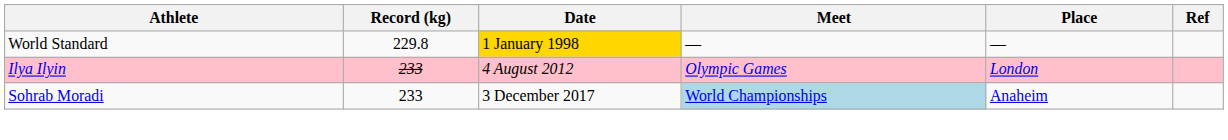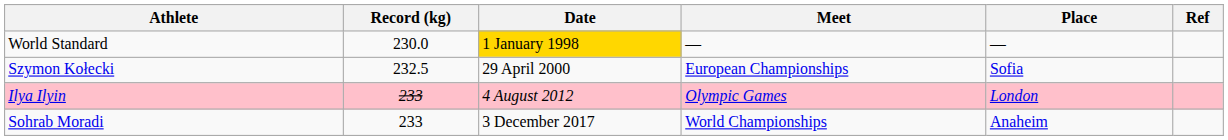World Standard | Record (kg): 229.8 -> 230.0
+ row: Szymon Kołecki | 232.5 | 29 April 2000 | European Championships | Sofia
Sohrab Moradi | Meet: lightblue background -> no background
